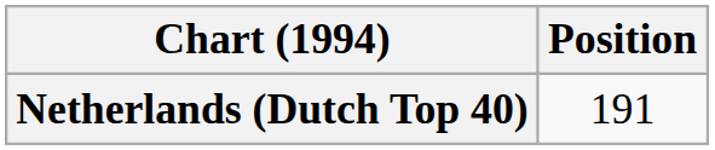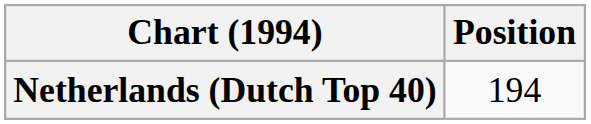Netherlands (Dutch Top 40) | Position: 191 -> 194
